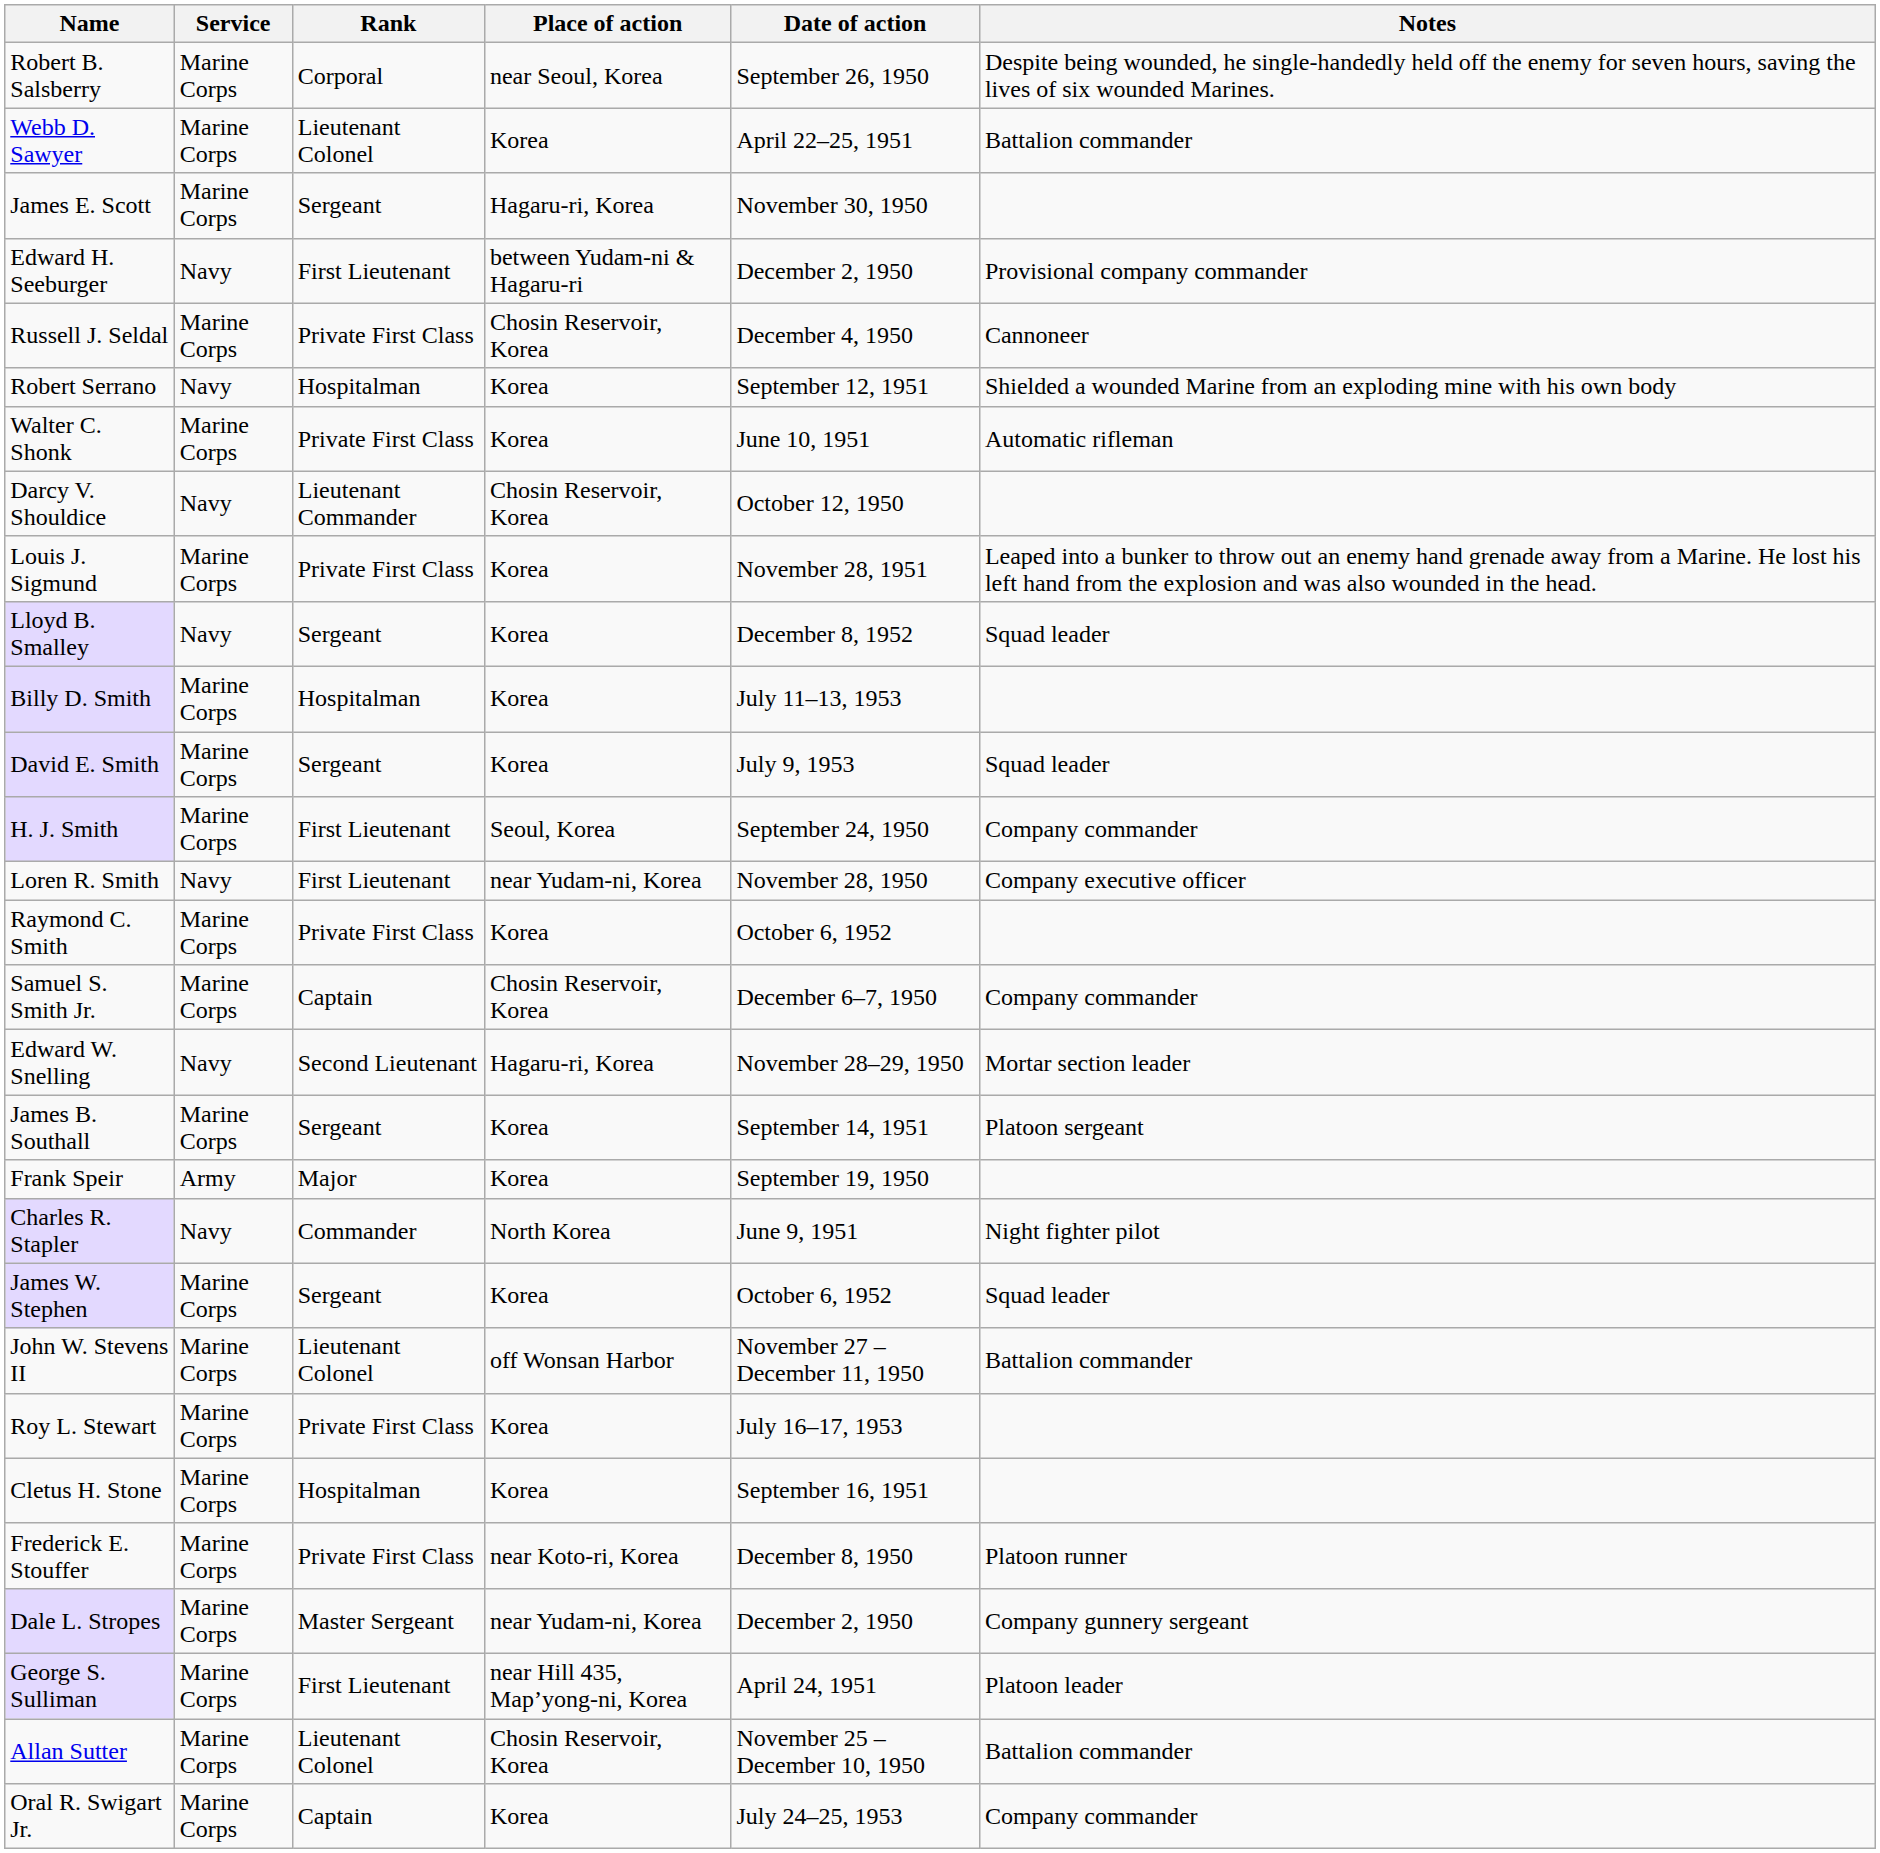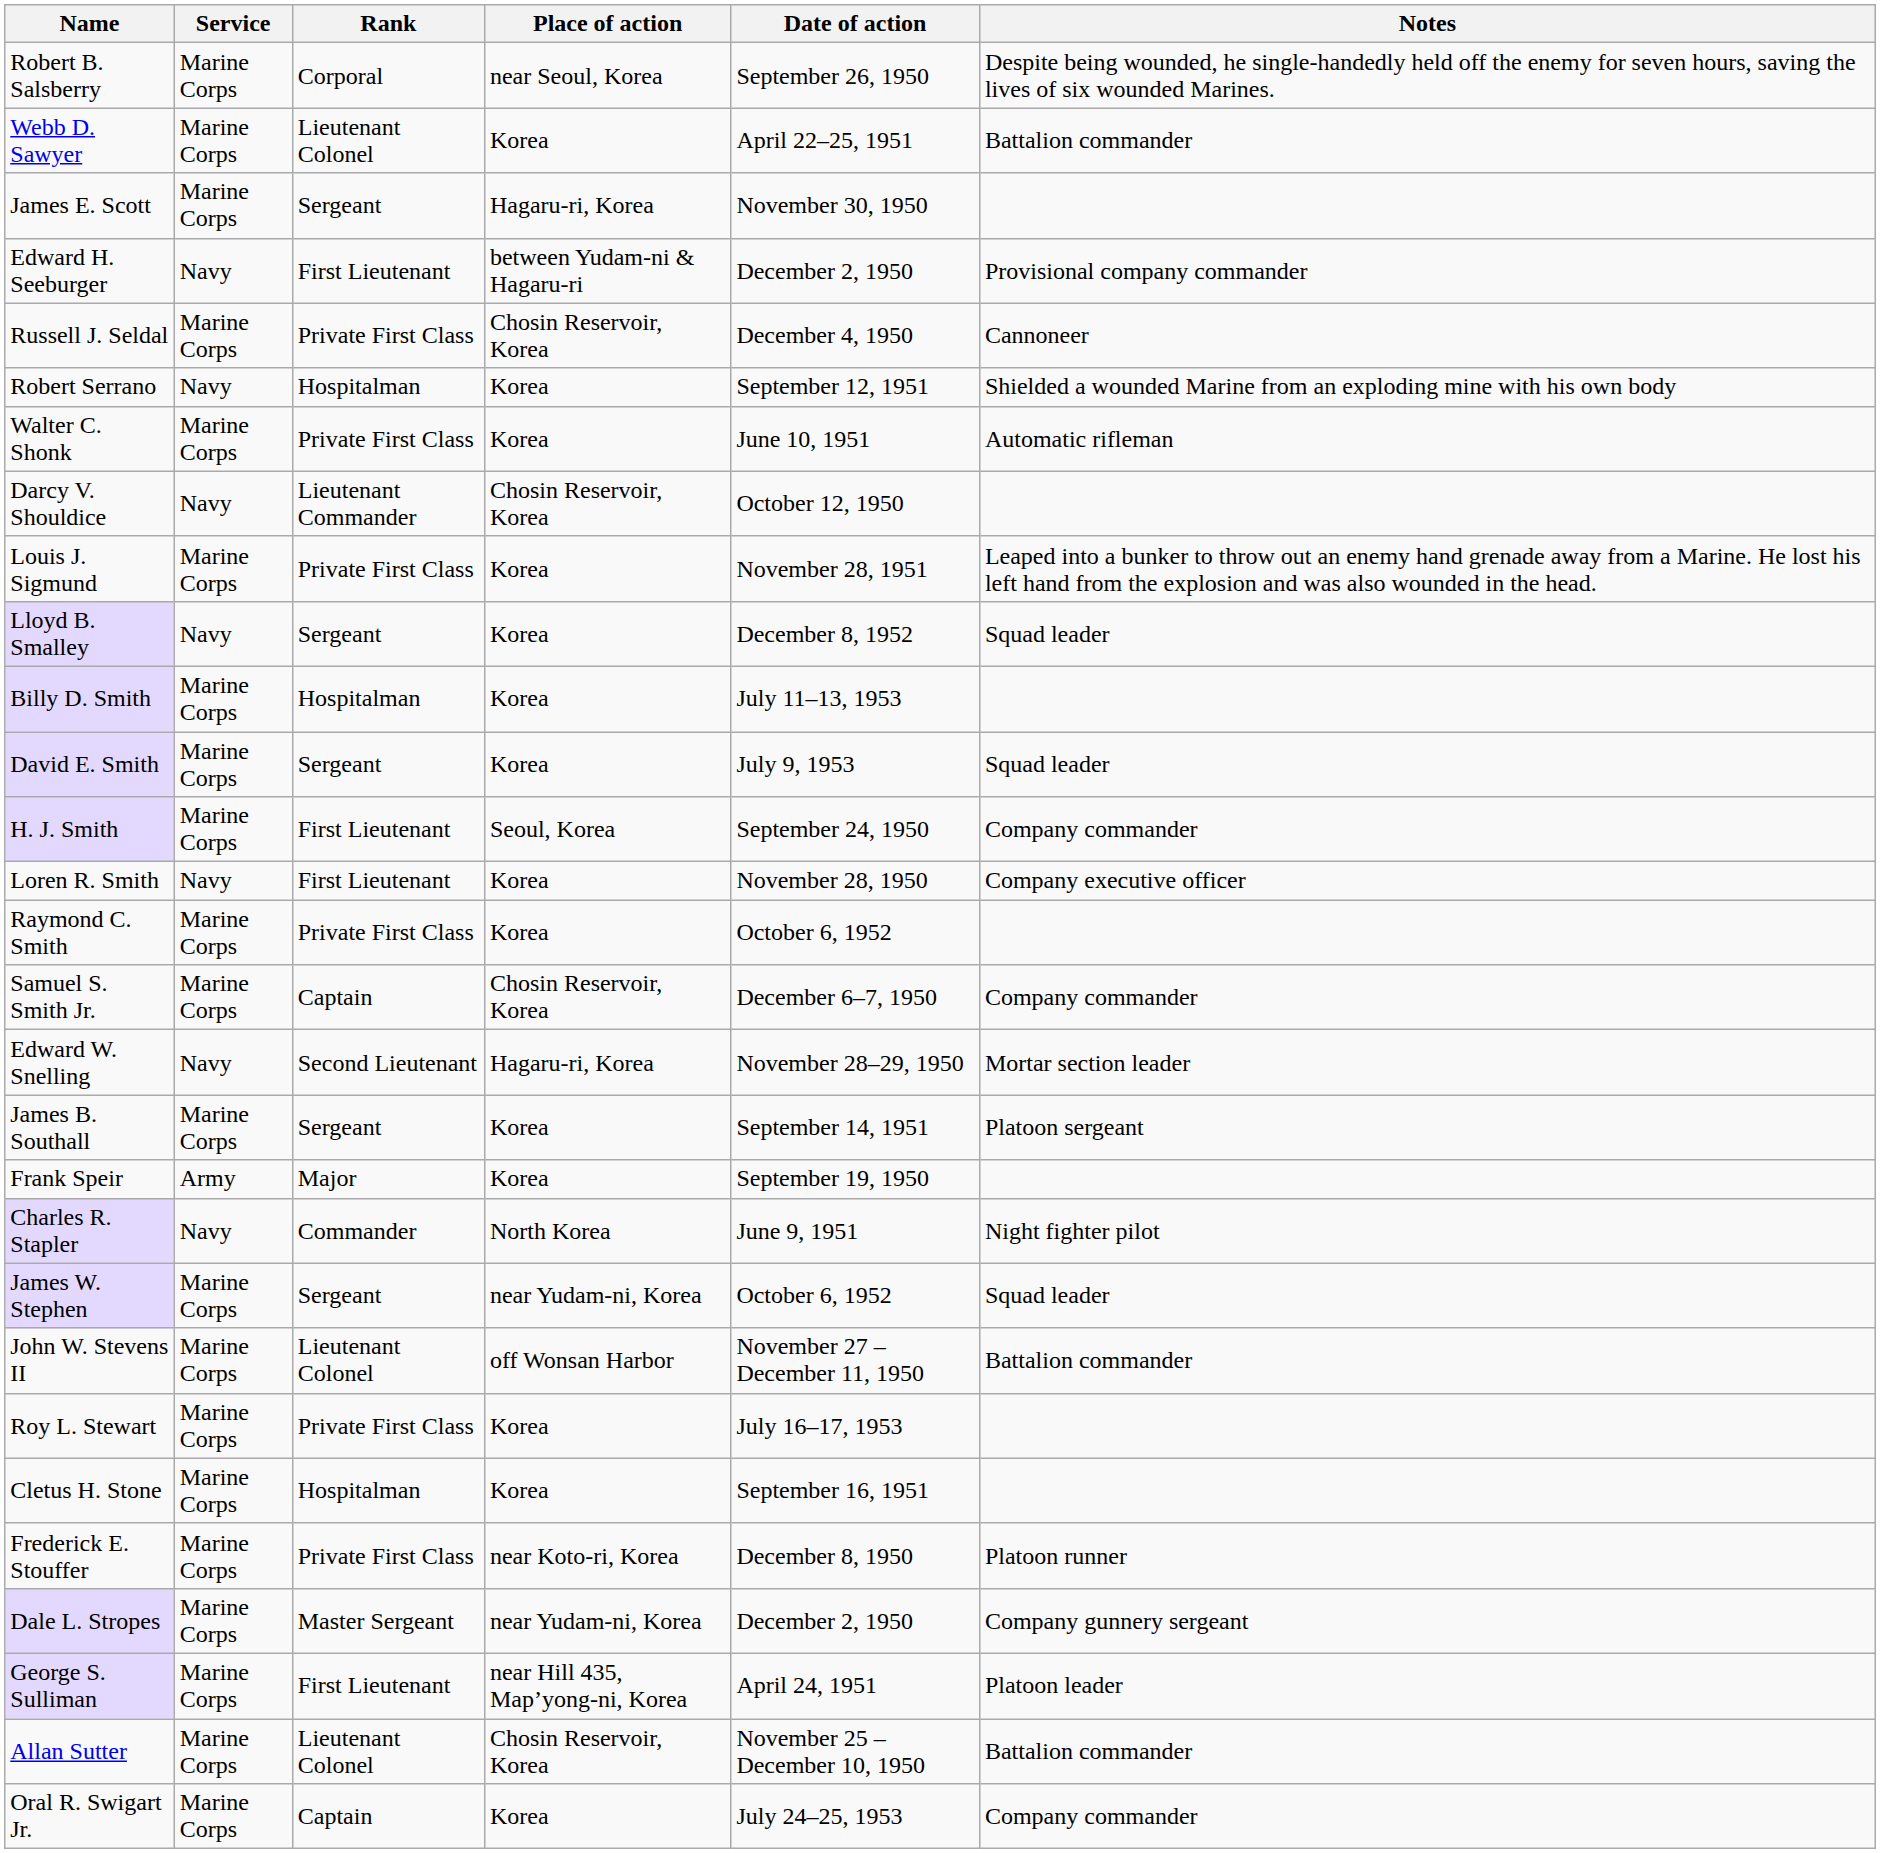Loren R. Smith | Place of action: near Yudam-ni, Korea -> Korea
James W. Stephen | Place of action: Korea -> near Yudam-ni, Korea
